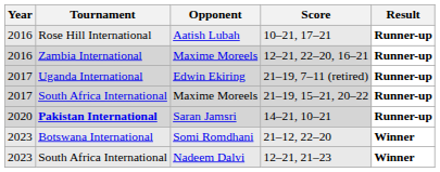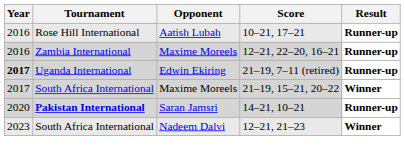21–19, 7–11 (retired) | Year: normal -> bold
21–19, 15–21, 20–22 | Result: Runner-up -> Winner
- row: 2023 | Botswana International | Somi Romdhani | 21–12, 22–20 | Winner
